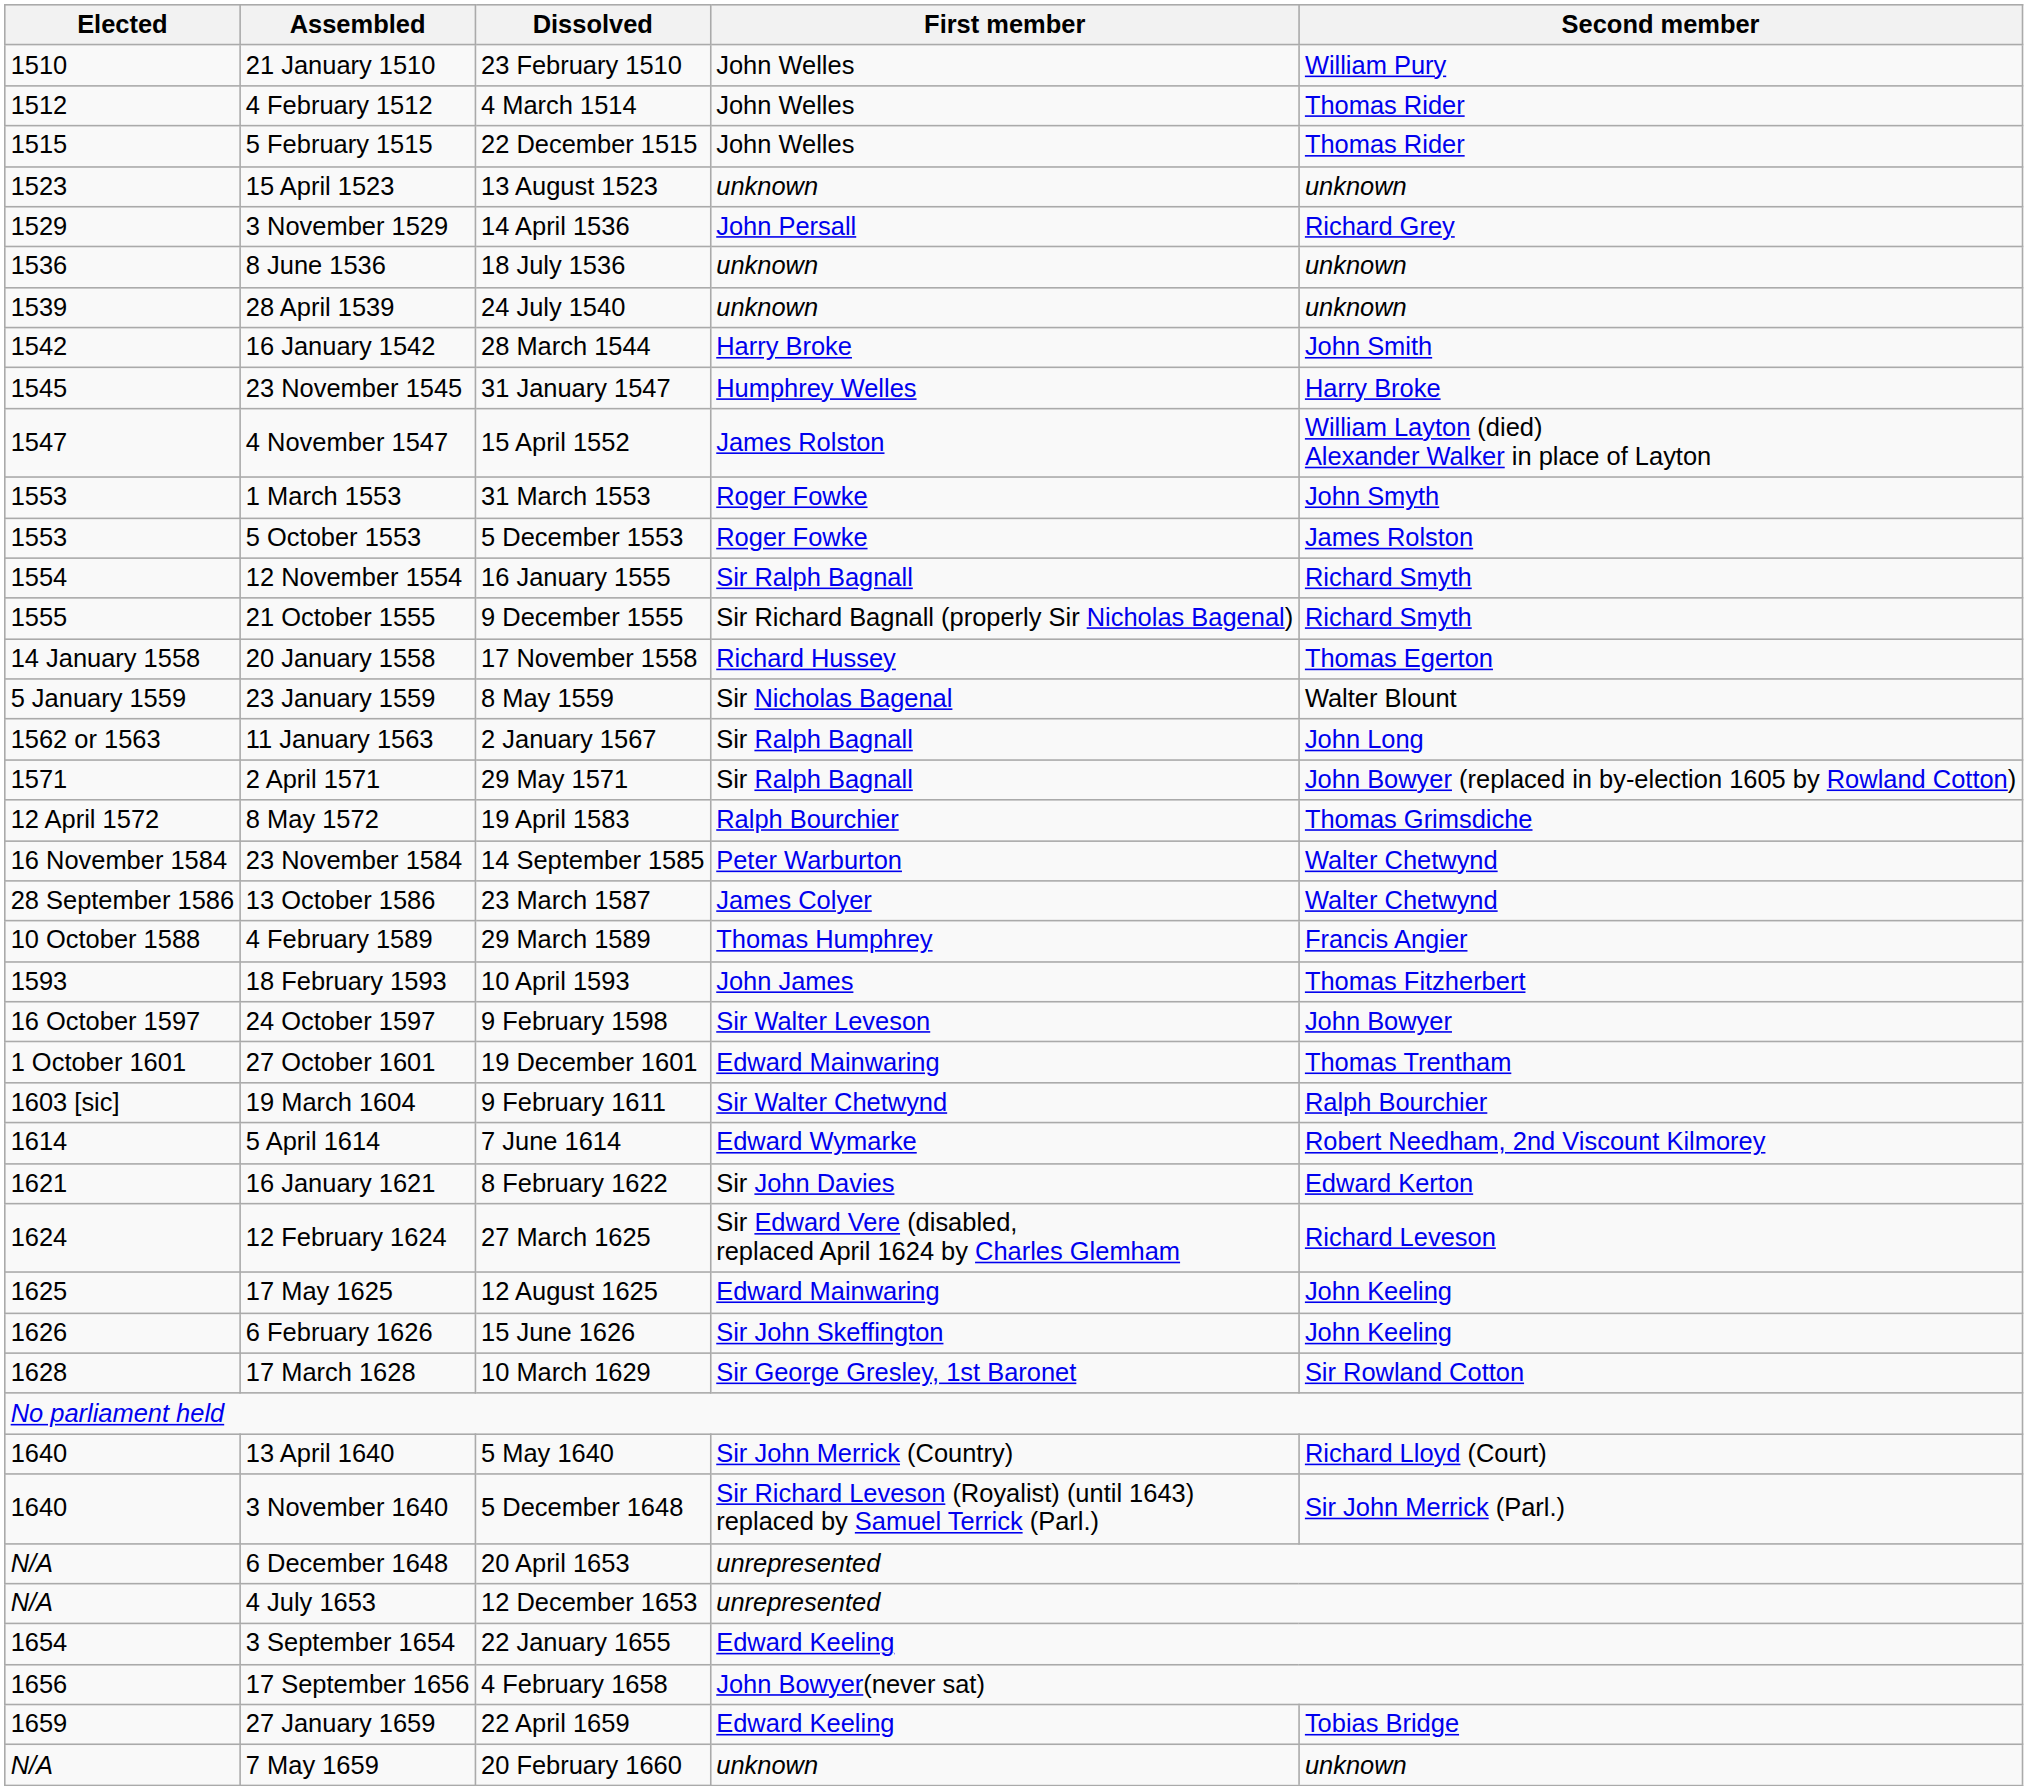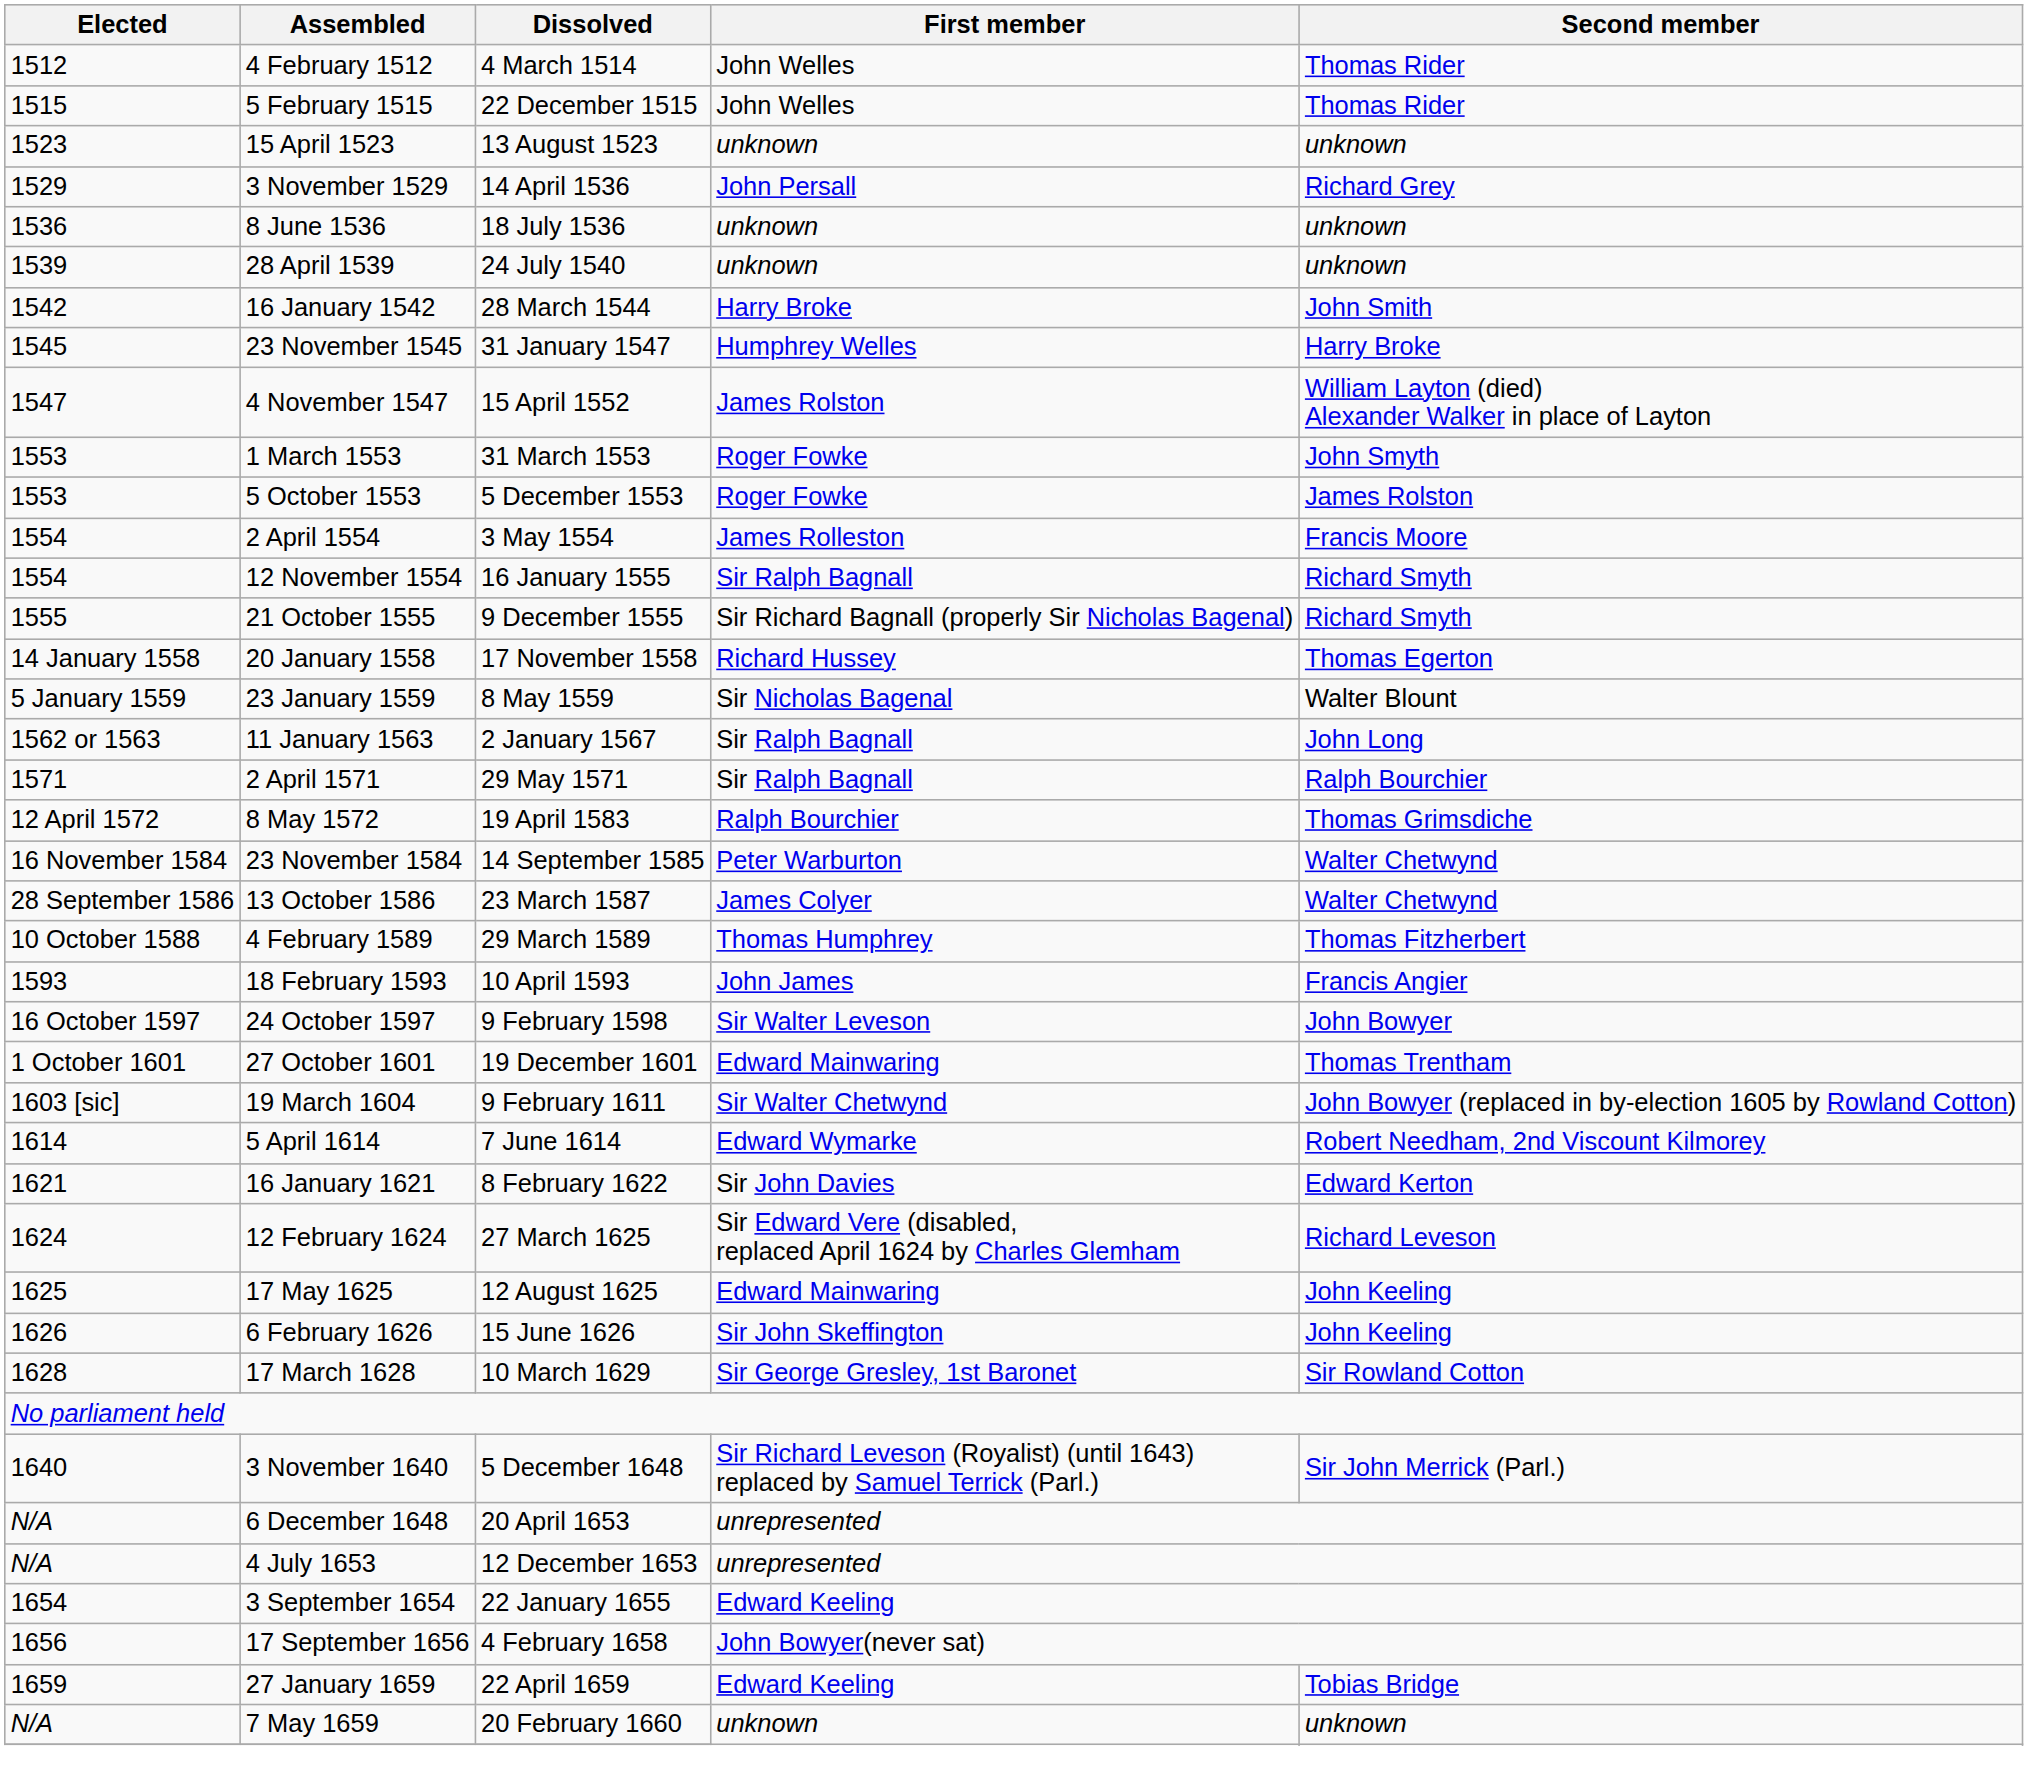- row: 1510 | 21 January 1510 | 23 February 1510 | John Welles | William Pury
+ row: 1554 | 2 April 1554 | 3 May 1554 | James Rolleston | Francis Moore
2 April 1571 | Second member: John Bowyer (replaced in by-election 1605 by Rowland Cotton) -> Ralph Bourchier
4 February 1589 | Second member: Francis Angier -> Thomas Fitzherbert
18 February 1593 | Second member: Thomas Fitzherbert -> Francis Angier
19 March 1604 | Second member: Ralph Bourchier -> John Bowyer (replaced in by-election 1605 by Rowland Cotton)
- row: 1640 | 13 April 1640 | 5 May 1640 | Sir John Merrick (Country) | Richard Lloyd (Court)
